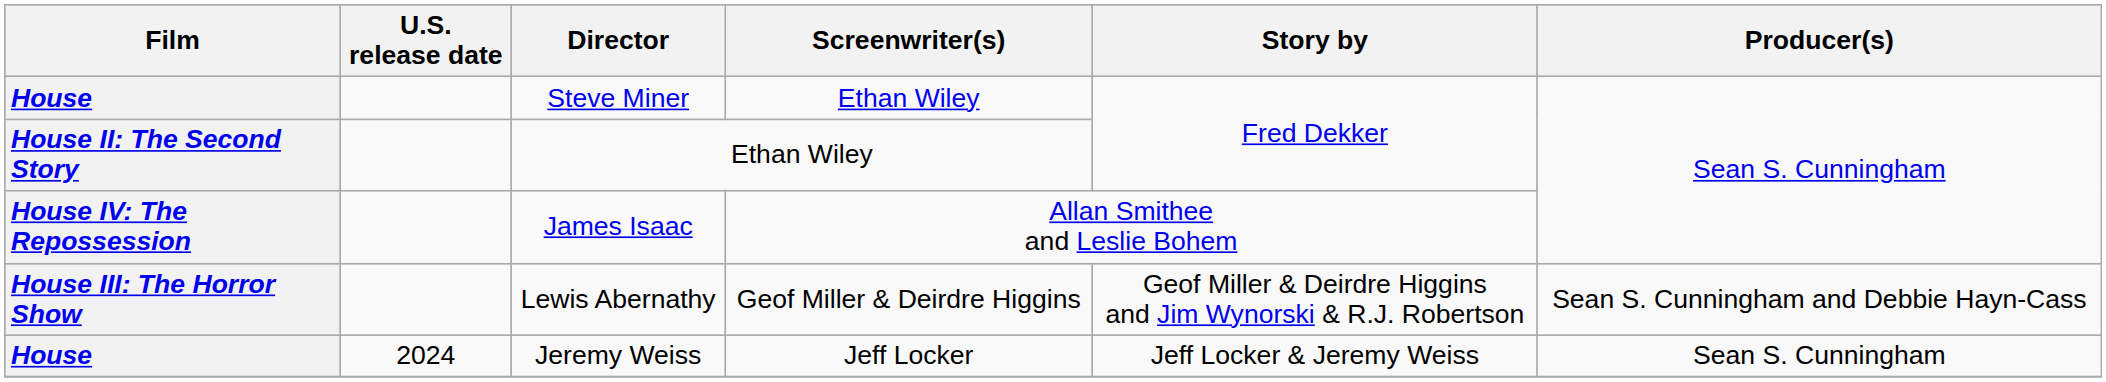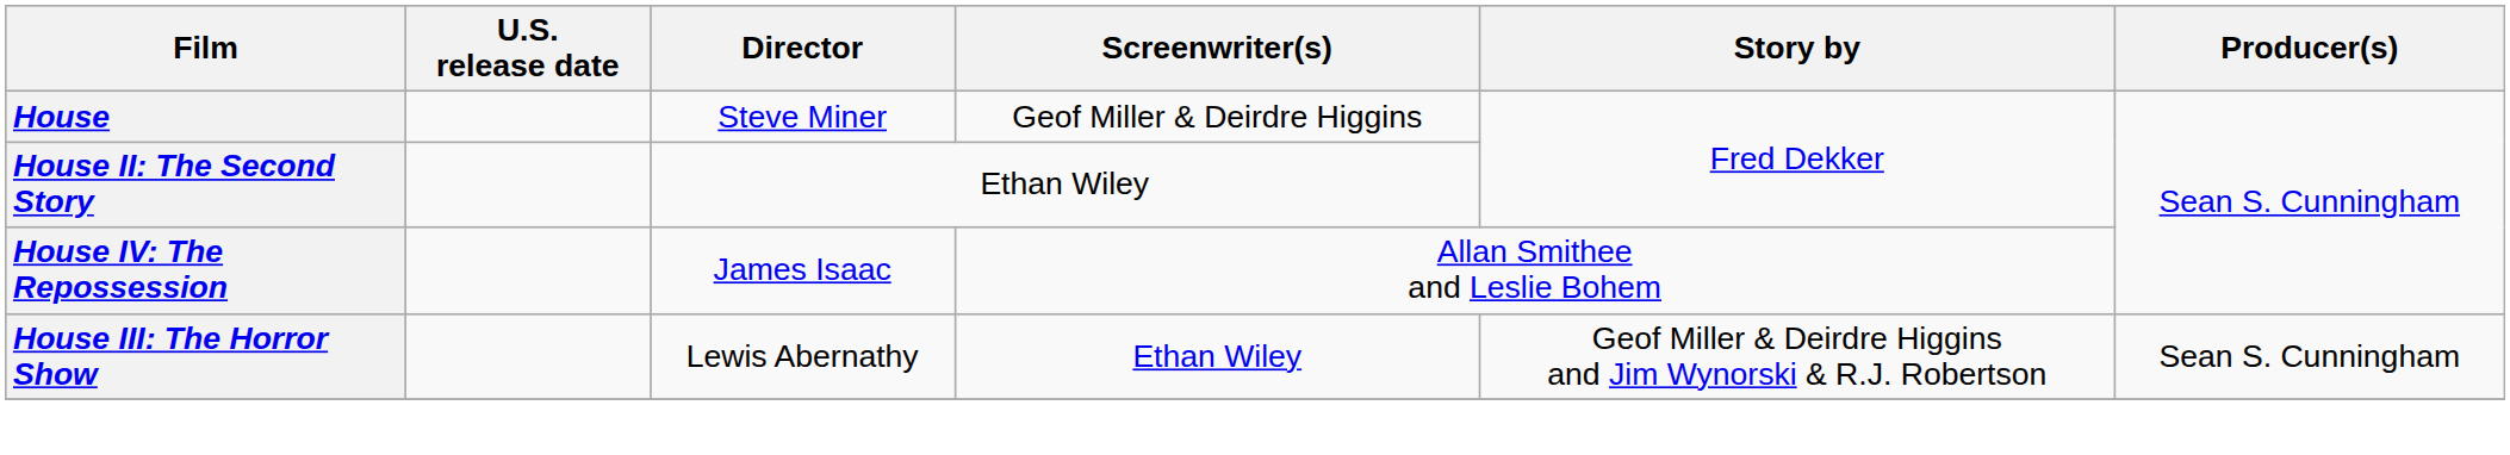Steve Miner | Screenwriter(s): Ethan Wiley -> Geof Miller & Deirdre Higgins
Lewis Abernathy | Screenwriter(s): Geof Miller & Deirdre Higgins -> Ethan Wiley
Lewis Abernathy | Producer(s): Sean S. Cunningham and Debbie Hayn-Cass -> Sean S. Cunningham
- row: House | 2024 | Jeremy Weiss | Jeff Locker | Jeff Locker & Jeremy Weiss | Sean S. Cunningham
